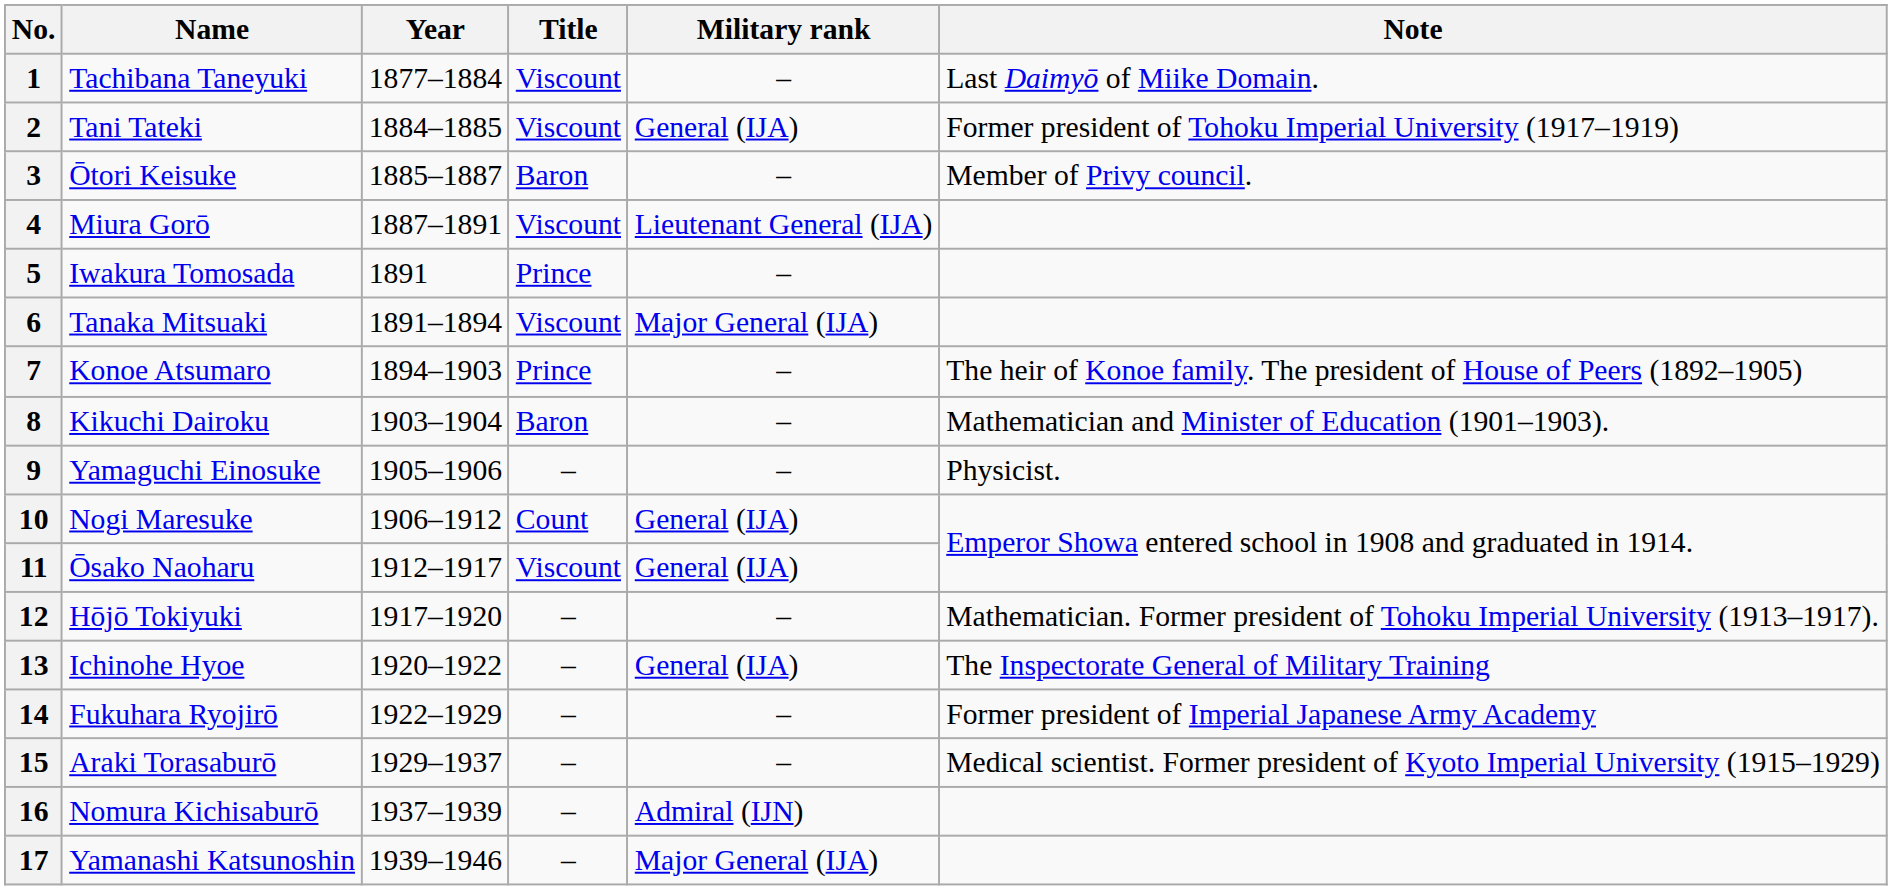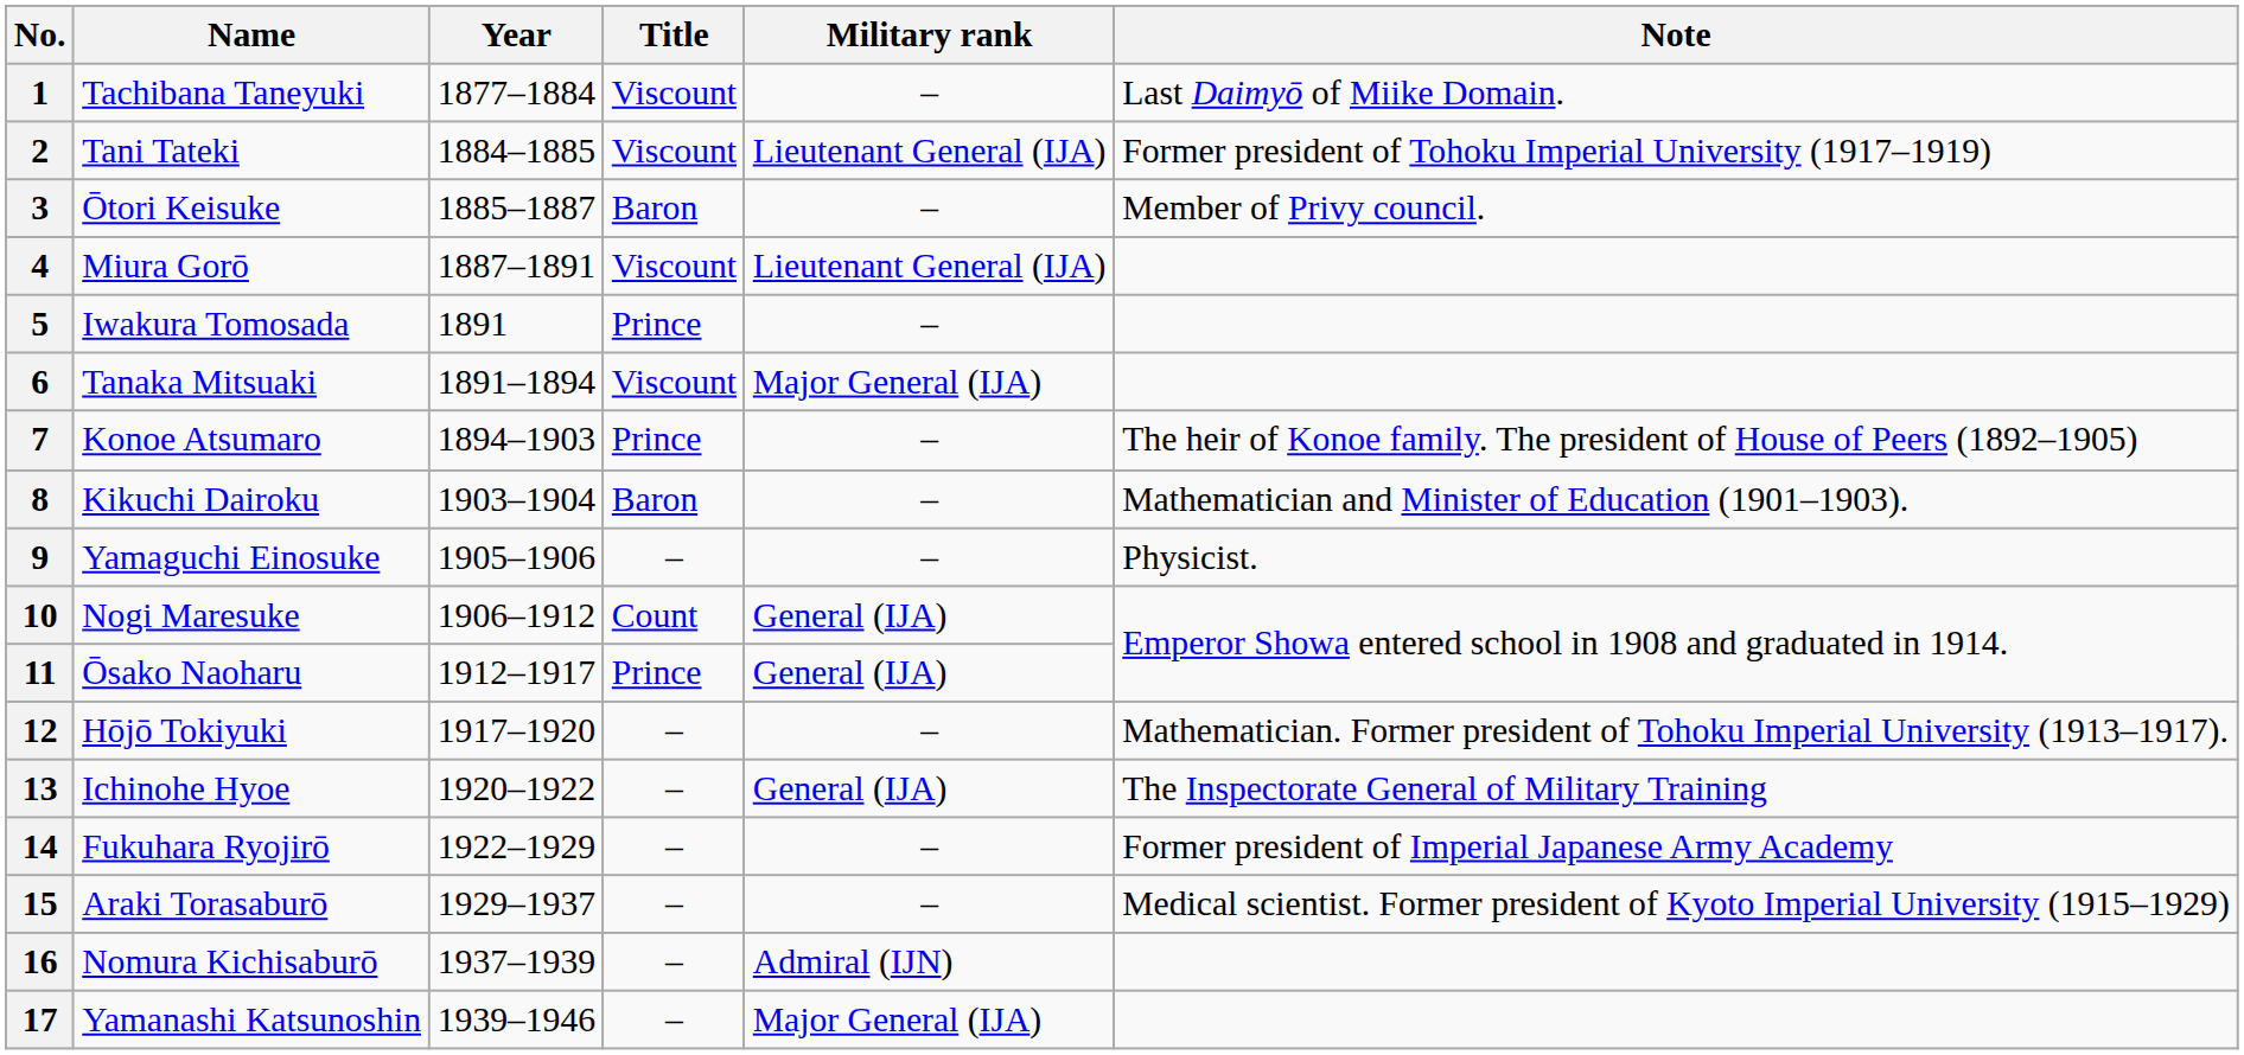2 | Military rank: General (IJA) -> Lieutenant General (IJA)
11 | Title: Viscount -> Prince
